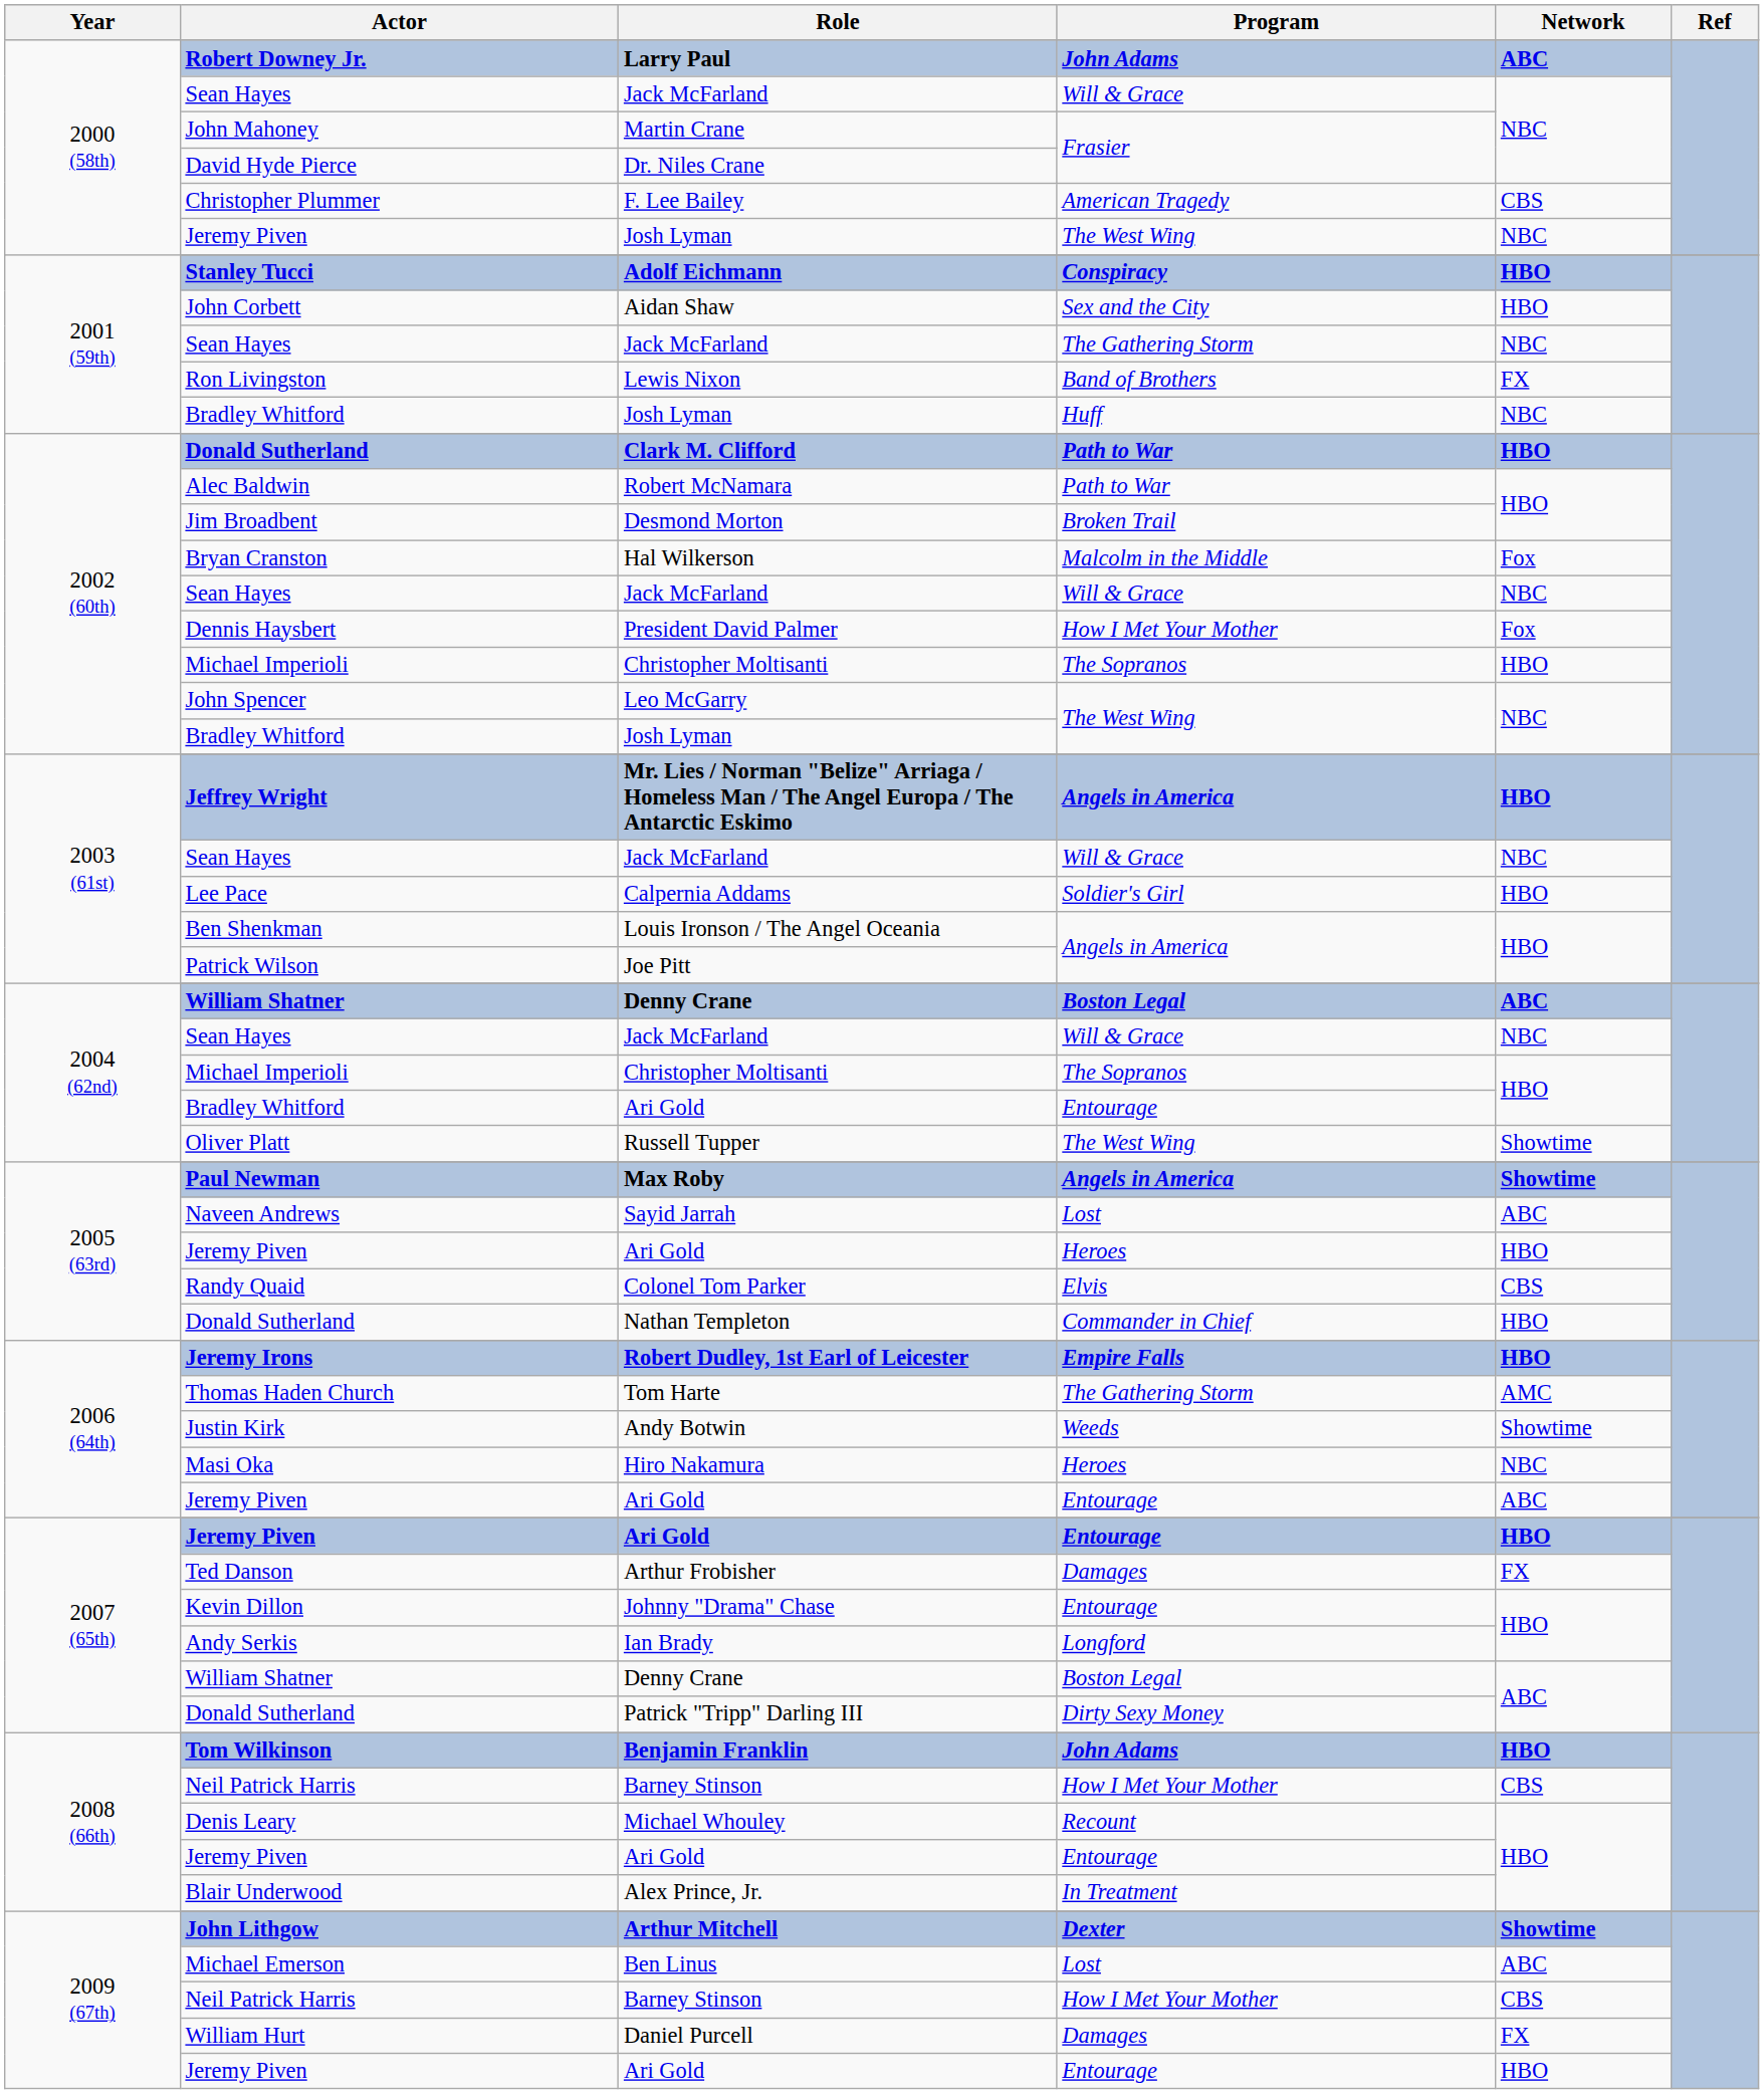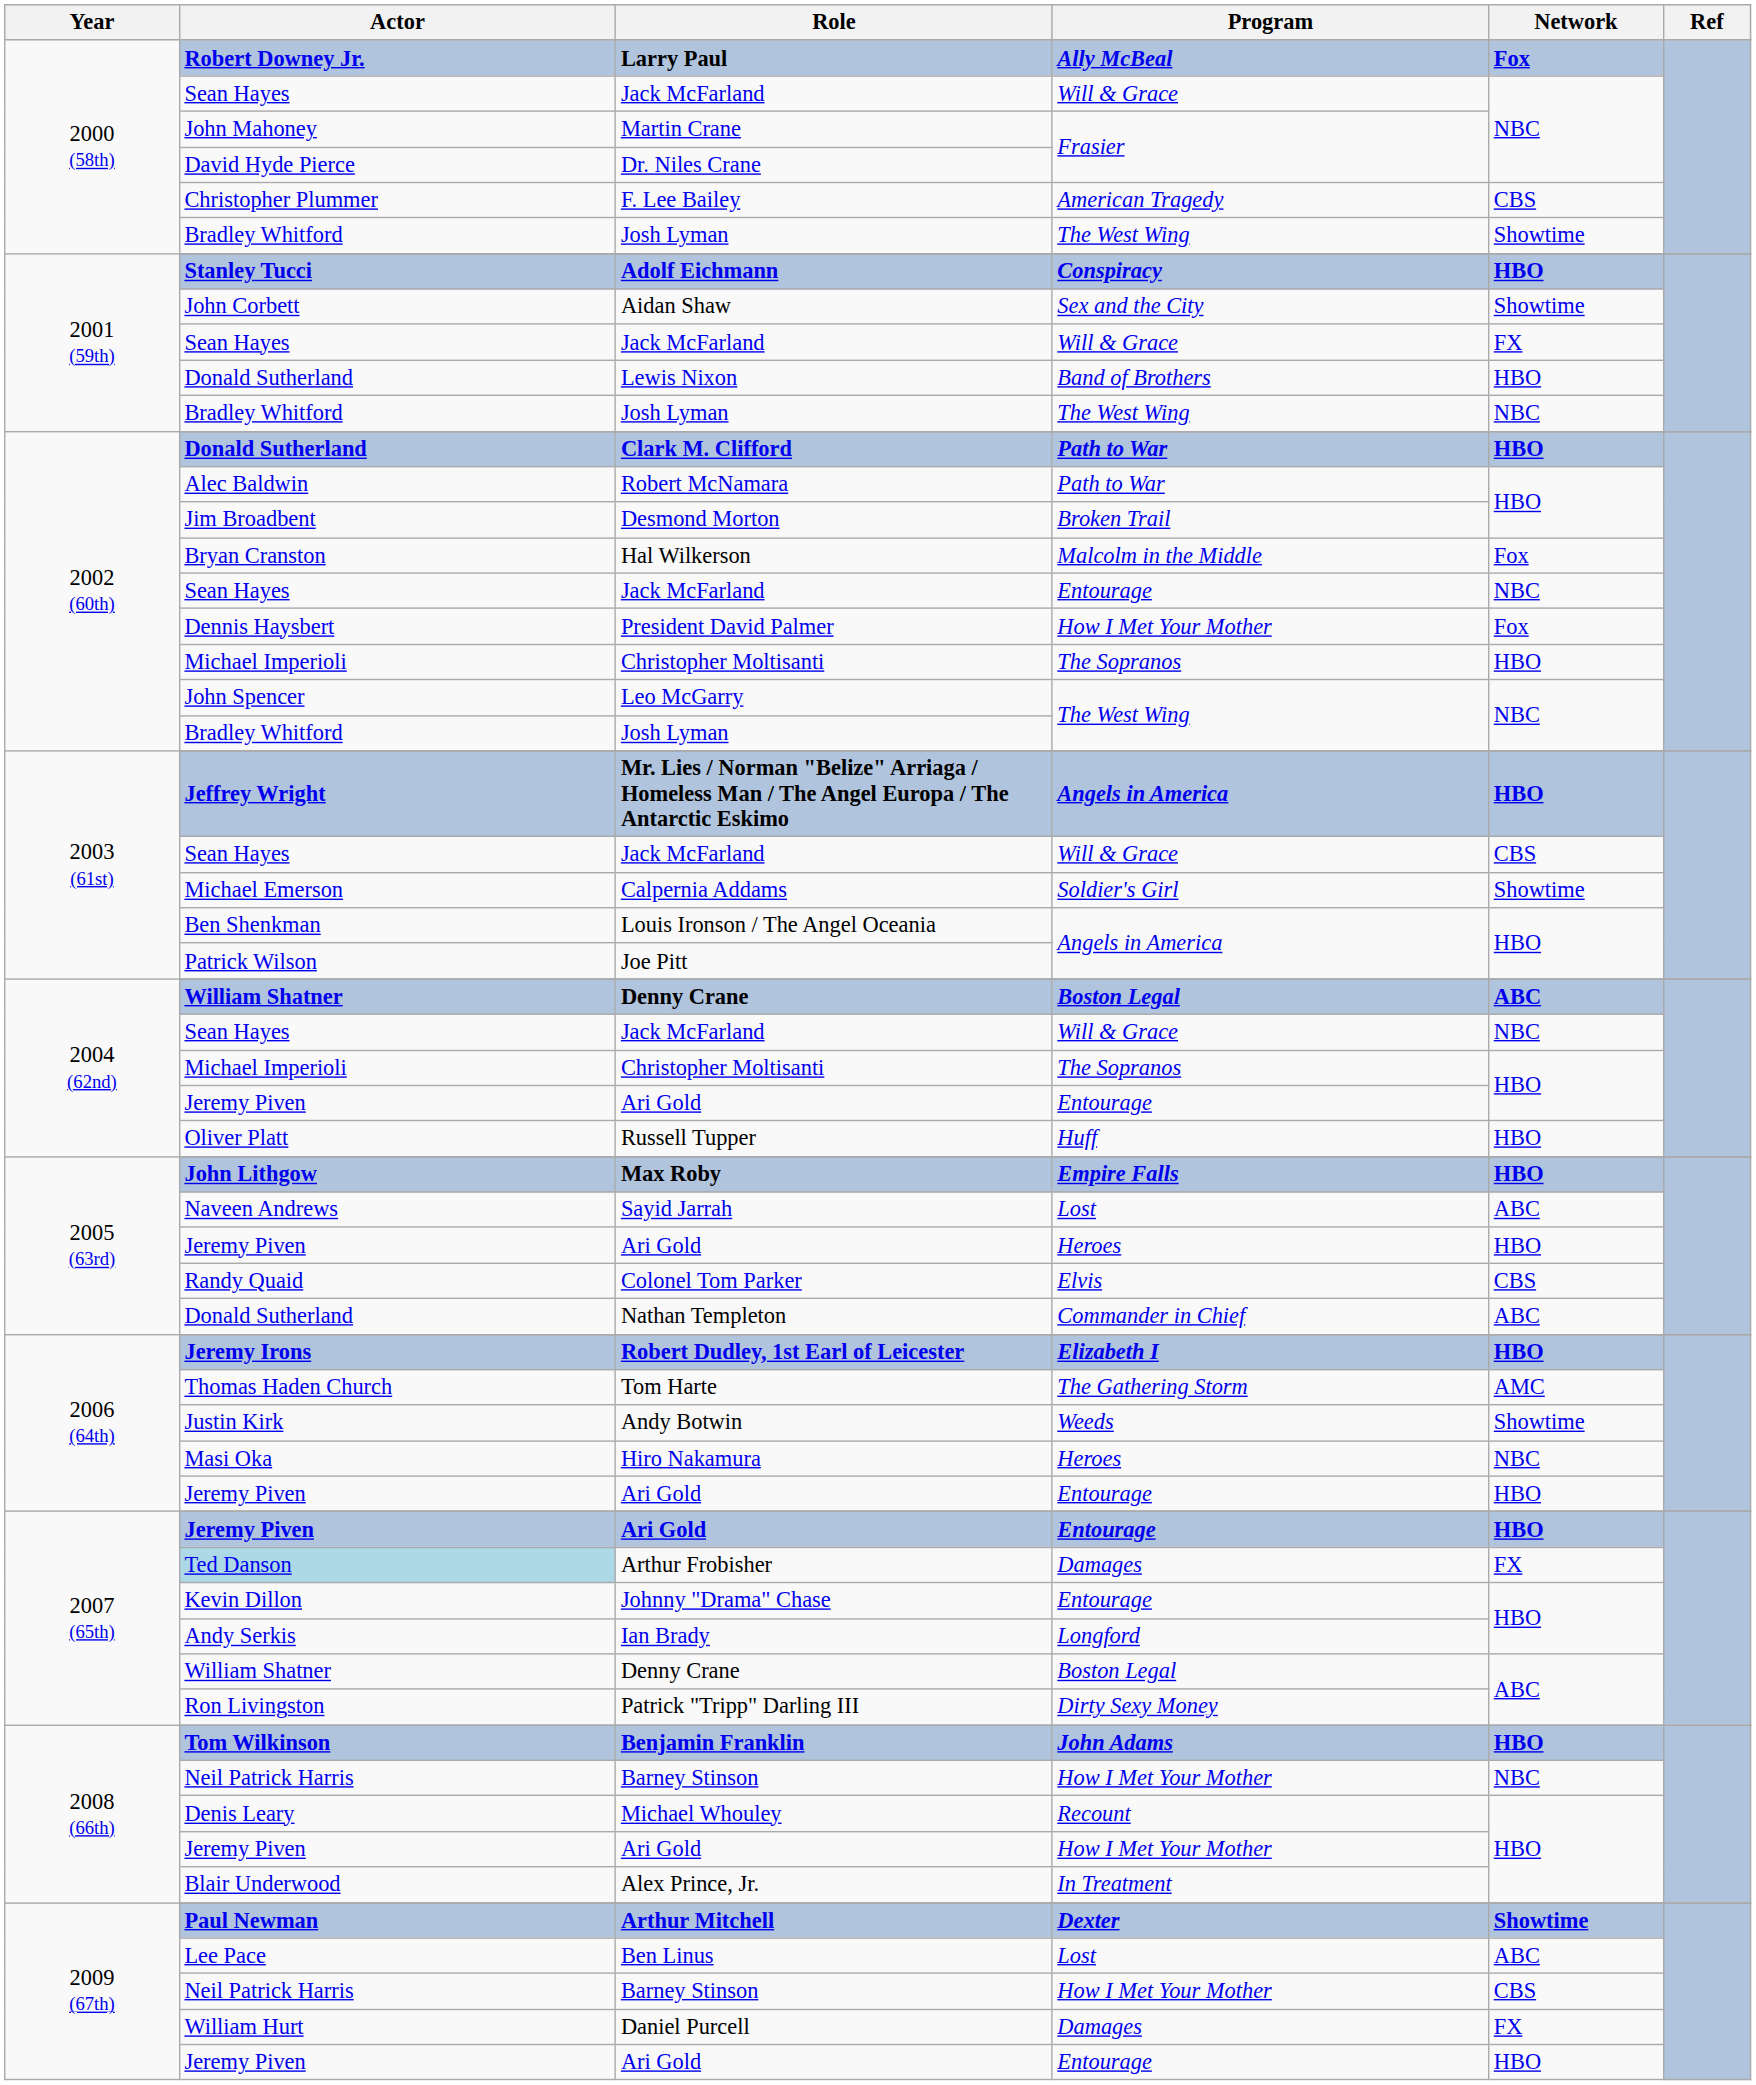Larry Paul | Program: John Adams -> Ally McBeal
Larry Paul | Network: ABC -> Fox
2000 (58th) / Josh Lyman | Actor: Jeremy Piven -> Bradley Whitford
2000 (58th) / Josh Lyman | Network: NBC -> Showtime
Aidan Shaw | Network: HBO -> Showtime
2001 (59th) / Jack McFarland | Program: The Gathering Storm -> Will & Grace
2001 (59th) / Jack McFarland | Network: NBC -> FX
Lewis Nixon | Actor: Ron Livingston -> Donald Sutherland
Lewis Nixon | Network: FX -> HBO
2001 (59th) / Josh Lyman | Program: Huff -> The West Wing
2002 (60th) / Jack McFarland | Program: Will & Grace -> Entourage
2003 (61st) / Jack McFarland | Network: NBC -> CBS
Calpernia Addams | Actor: Lee Pace -> Michael Emerson
Calpernia Addams | Network: HBO -> Showtime
2004 (62nd) / Ari Gold | Actor: Bradley Whitford -> Jeremy Piven
Russell Tupper | Program: The West Wing -> Huff
Russell Tupper | Network: Showtime -> HBO
Max Roby | Actor: Paul Newman -> John Lithgow
Max Roby | Program: Angels in America -> Empire Falls
Max Roby | Network: Showtime -> HBO
Nathan Templeton | Network: HBO -> ABC
Robert Dudley, 1st Earl of Leicester | Program: Empire Falls -> Elizabeth I
2006 (64th) / Ari Gold | Network: ABC -> HBO
Arthur Frobisher | Actor: no background -> lightblue background
Patrick "Tripp" Darling III | Actor: Donald Sutherland -> Ron Livingston
2008 (66th) / Barney Stinson | Network: CBS -> NBC
2008 (66th) / Ari Gold | Program: Entourage -> How I Met Your Mother
Arthur Mitchell | Actor: John Lithgow -> Paul Newman
Ben Linus | Actor: Michael Emerson -> Lee Pace
